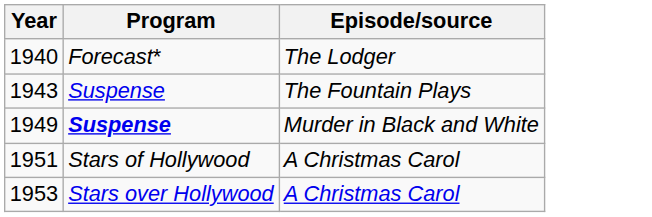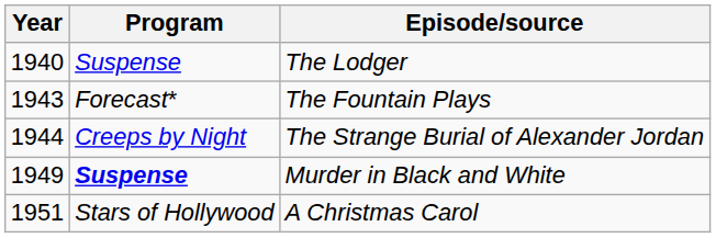1940 | Program: Forecast* -> Suspense
1943 | Program: Suspense -> Forecast*
+ row: 1944 | Creeps by Night | The Strange Burial of Alexander Jordan
- row: 1953 | Stars over Hollywood | A Christmas Carol
